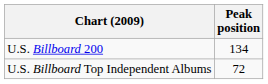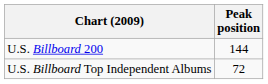U.S. Billboard 200 | Peak position: 134 -> 144
